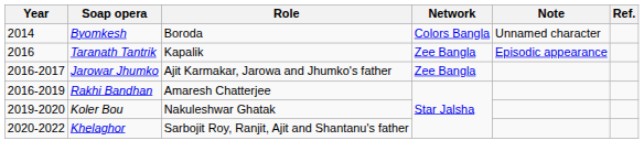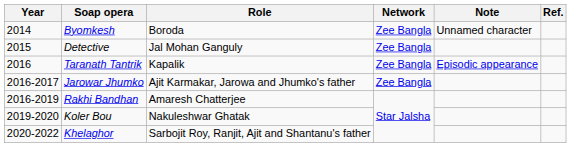Byomkesh | Network: Colors Bangla -> Zee Bangla
+ row: 2015 | Detective | Jal Mohan Ganguly | Zee Bangla
